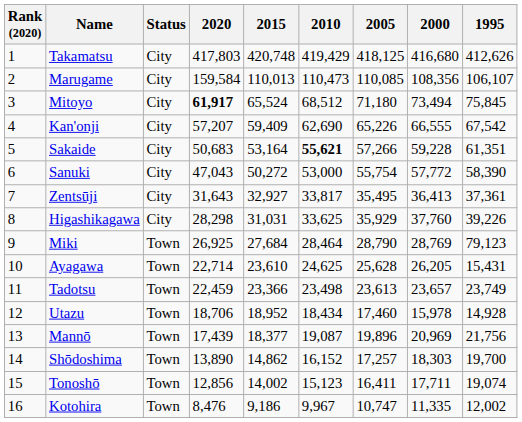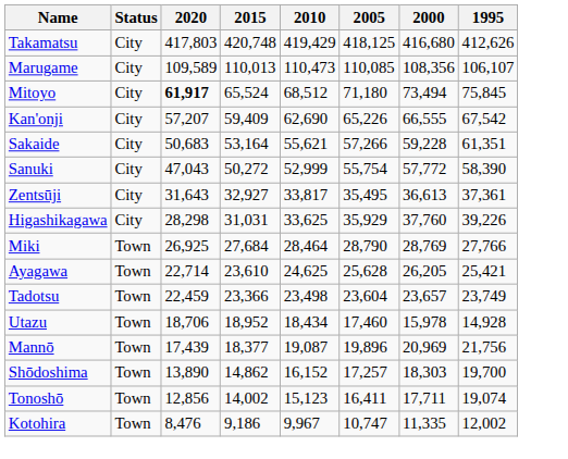- column: Rank (2020) | 1 | 2 | 3 | 4 | 5 | 6 | 7 | 8 | 9 | 10 | 11 | 12 | 13 | 14 | 15 | 16
Marugame | 2020: 159,584 -> 109,589
Sakaide | 2010: bold -> normal
Sanuki | 2010: 53,000 -> 52,999
Zentsūji | 2000: 36,413 -> 36,613
Miki | 1995: 79,123 -> 27,766
Ayagawa | 1995: 15,431 -> 25,421
Tadotsu | 2005: 23,613 -> 23,604
